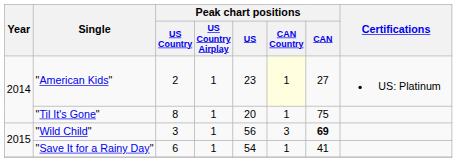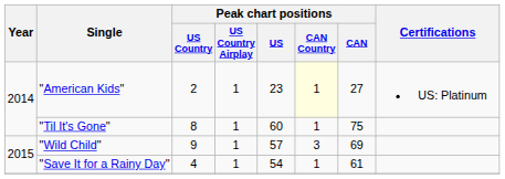"Til It's Gone" | Peak chart positions / US: 20 -> 60
"Wild Child" | Peak chart positions / US Country: 3 -> 9
"Wild Child" | Peak chart positions / US: 56 -> 57
"Wild Child" | Peak chart positions / CAN: bold -> normal
"Save It for a Rainy Day" | Peak chart positions / US Country: 6 -> 4
"Save It for a Rainy Day" | Peak chart positions / CAN: 41 -> 61
